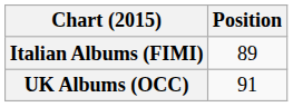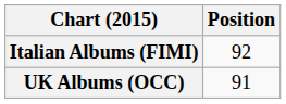Italian Albums (FIMI) | Position: 89 -> 92
